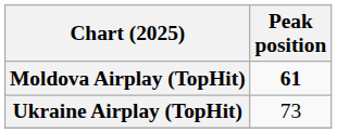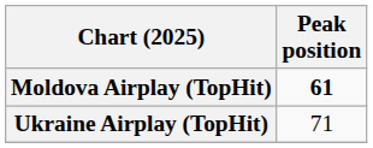Ukraine Airplay (TopHit) | Peak position: 73 -> 71
